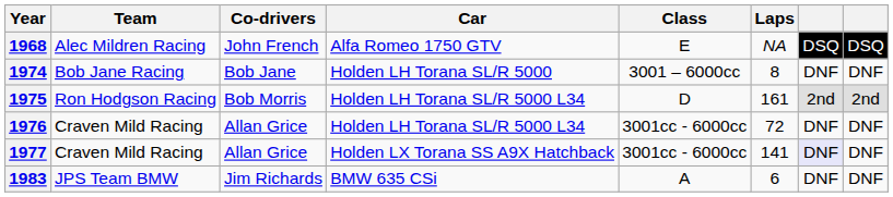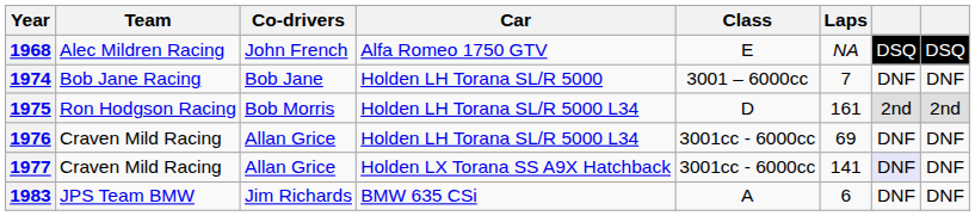1974 | Laps: 8 -> 7
1976 | Laps: 72 -> 69
